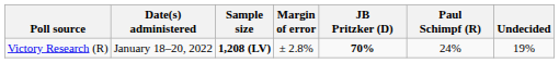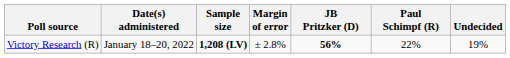Victory Research (R) | JB Pritzker (D): 70% -> 56%
Victory Research (R) | Paul Schimpf (R): 24% -> 22%
